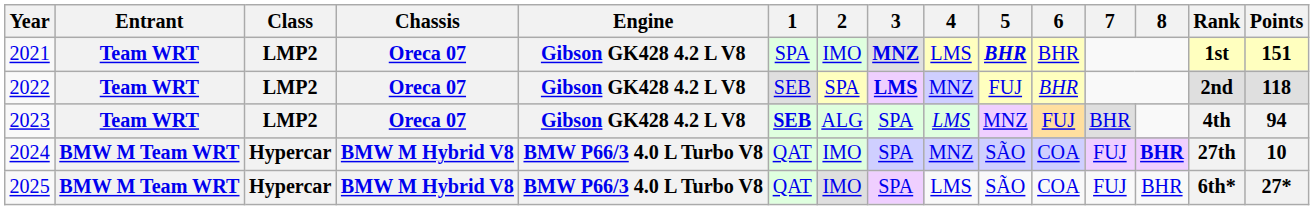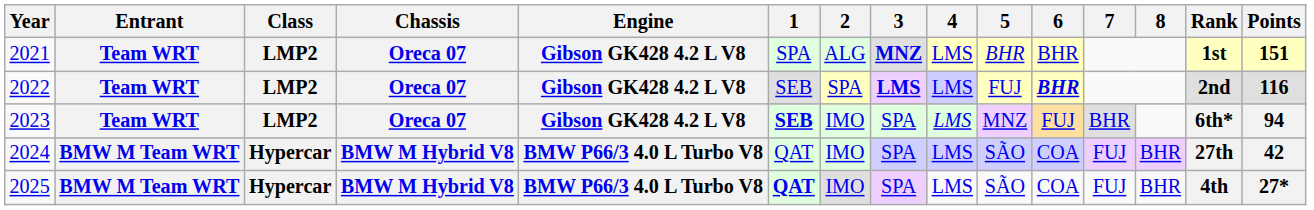2021 | 2: IMO -> ALG
2021 | 5: bold -> normal
2022 | 4: MNZ -> LMS
2022 | 6: normal -> bold
2022 | Points: 118 -> 116
2023 | 2: ALG -> IMO
2023 | Rank: 4th -> 6th*
2024 | 4: MNZ -> LMS
2024 | 8: bold -> normal
2024 | Points: 10 -> 42
2025 | 1: normal -> bold
2025 | Rank: 6th* -> 4th
